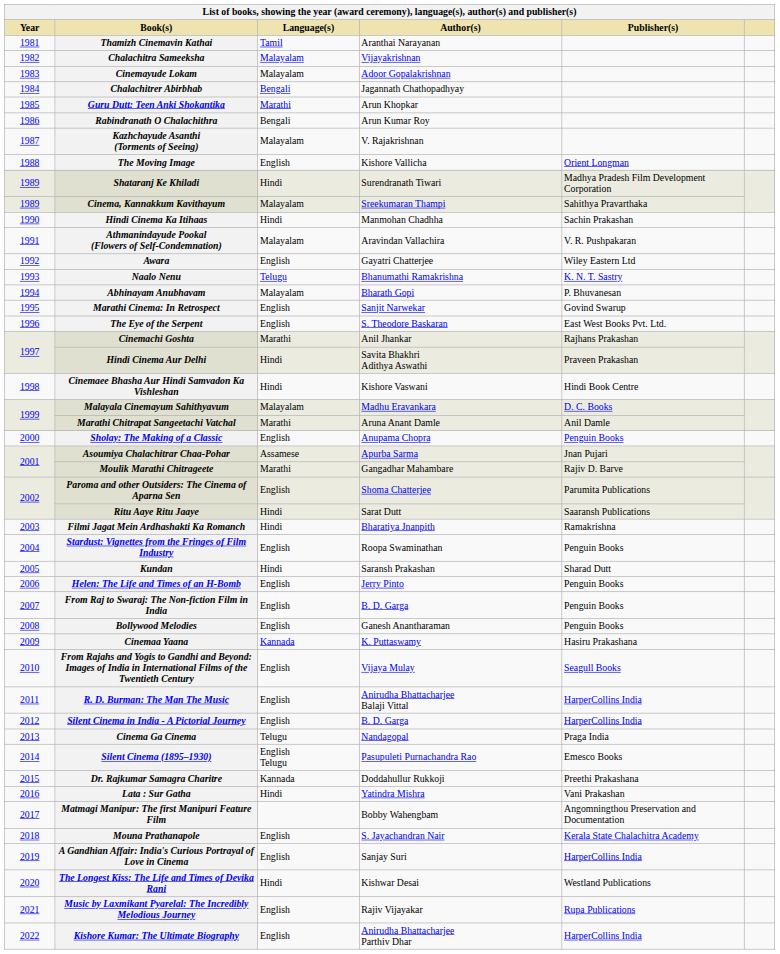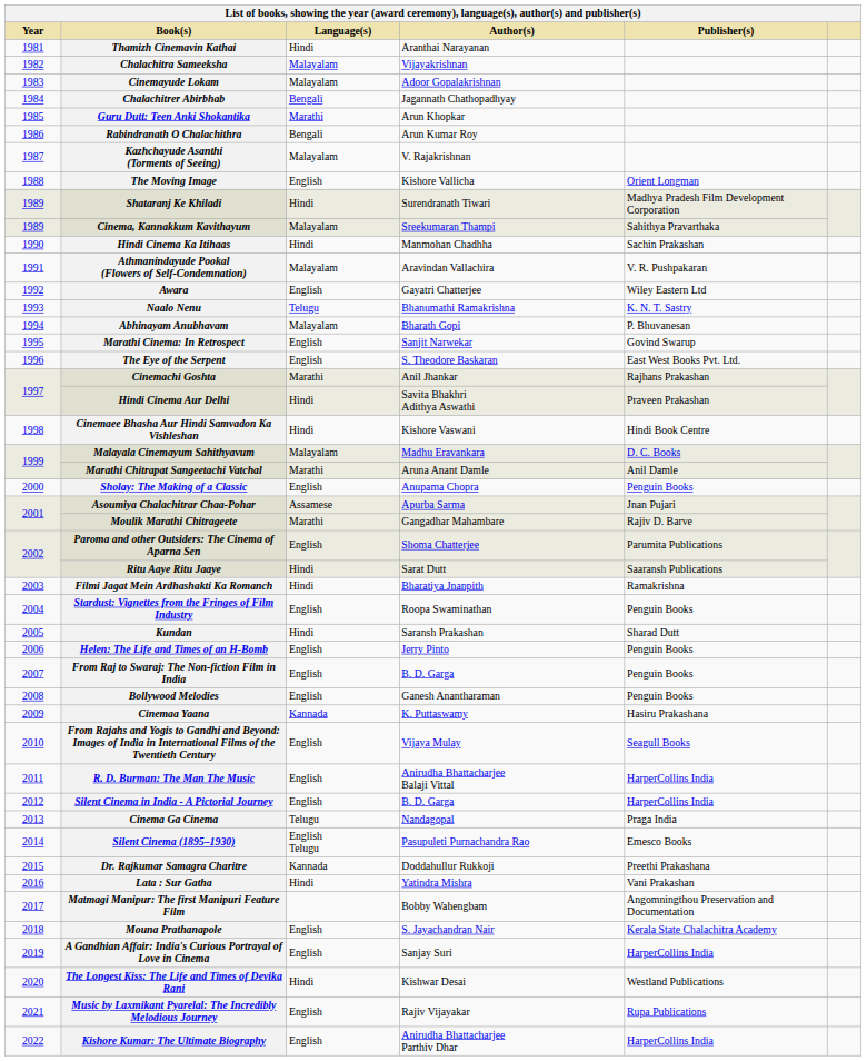Thamizh Cinemavin Kathai | Language(s): Tamil -> Hindi
